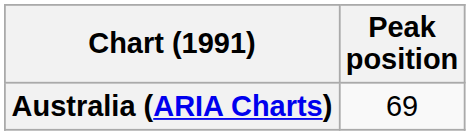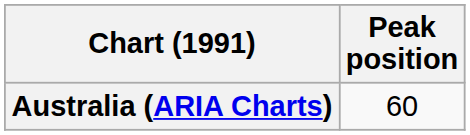Australia (ARIA Charts) | Peak position: 69 -> 60
